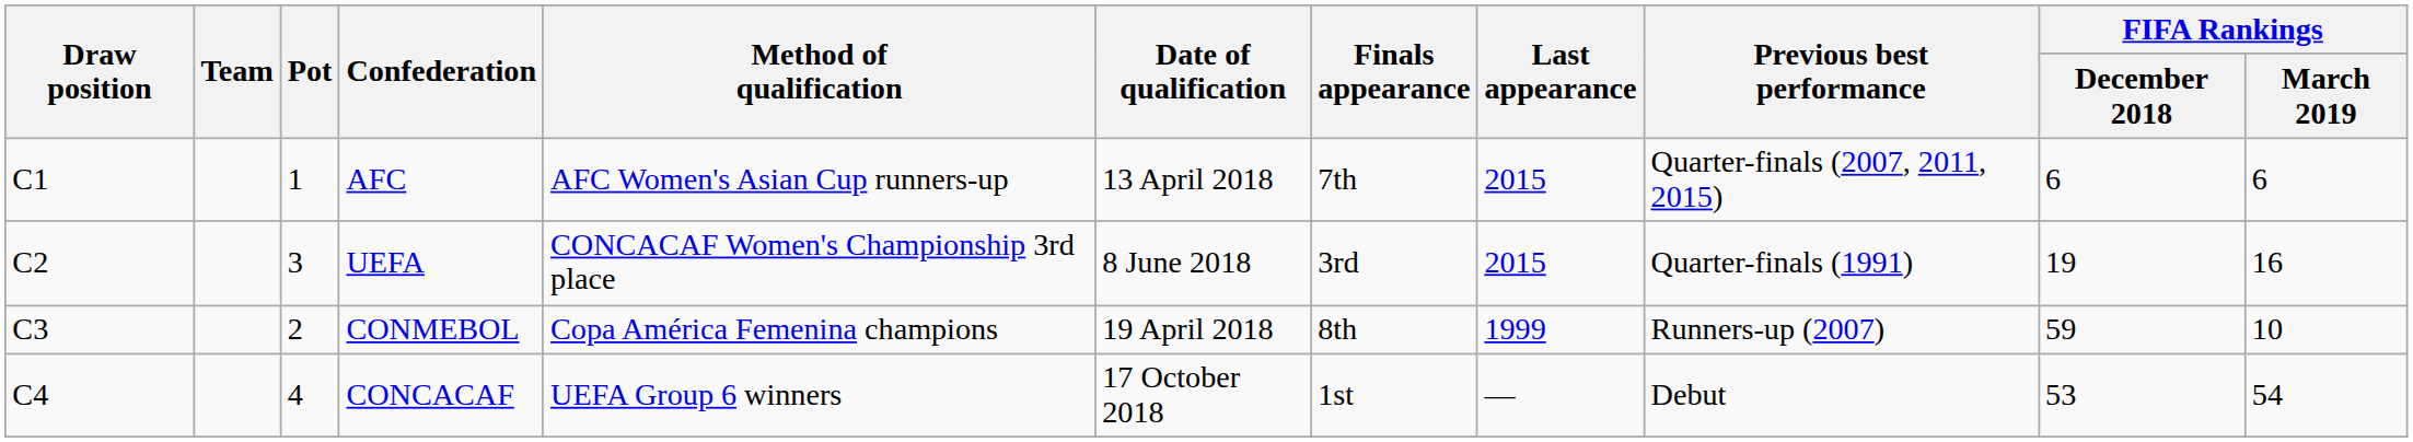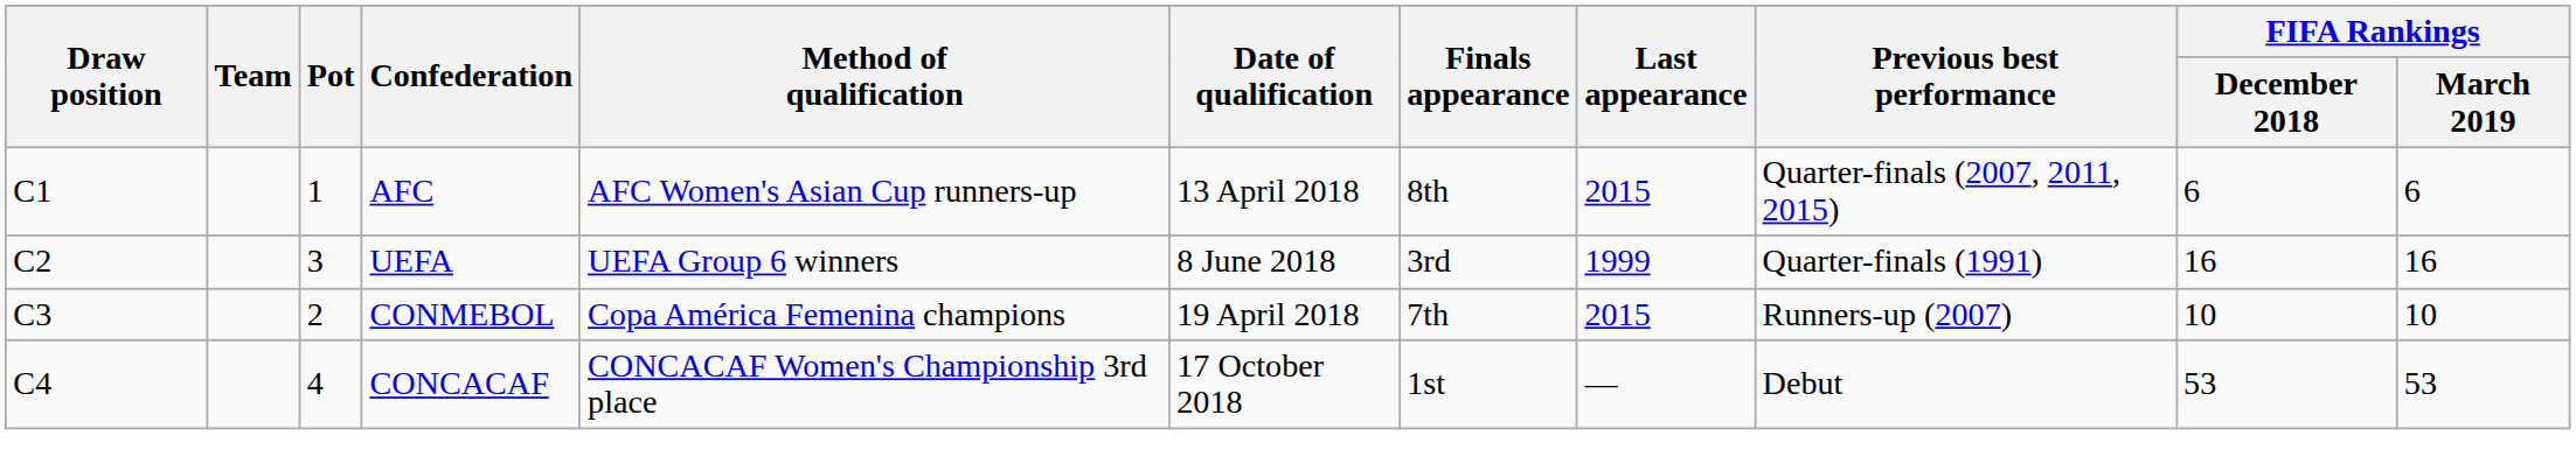AFC | Finals appearance: 7th -> 8th
UEFA | Method of qualification: CONCACAF Women's Championship 3rd place -> UEFA Group 6 winners
UEFA | Last appearance: 2015 -> 1999
UEFA | FIFA Rankings / December 2018: 19 -> 16
CONMEBOL | Finals appearance: 8th -> 7th
CONMEBOL | Last appearance: 1999 -> 2015
CONMEBOL | FIFA Rankings / December 2018: 59 -> 10
CONCACAF | Method of qualification: UEFA Group 6 winners -> CONCACAF Women's Championship 3rd place
CONCACAF | FIFA Rankings / March 2019: 54 -> 53
